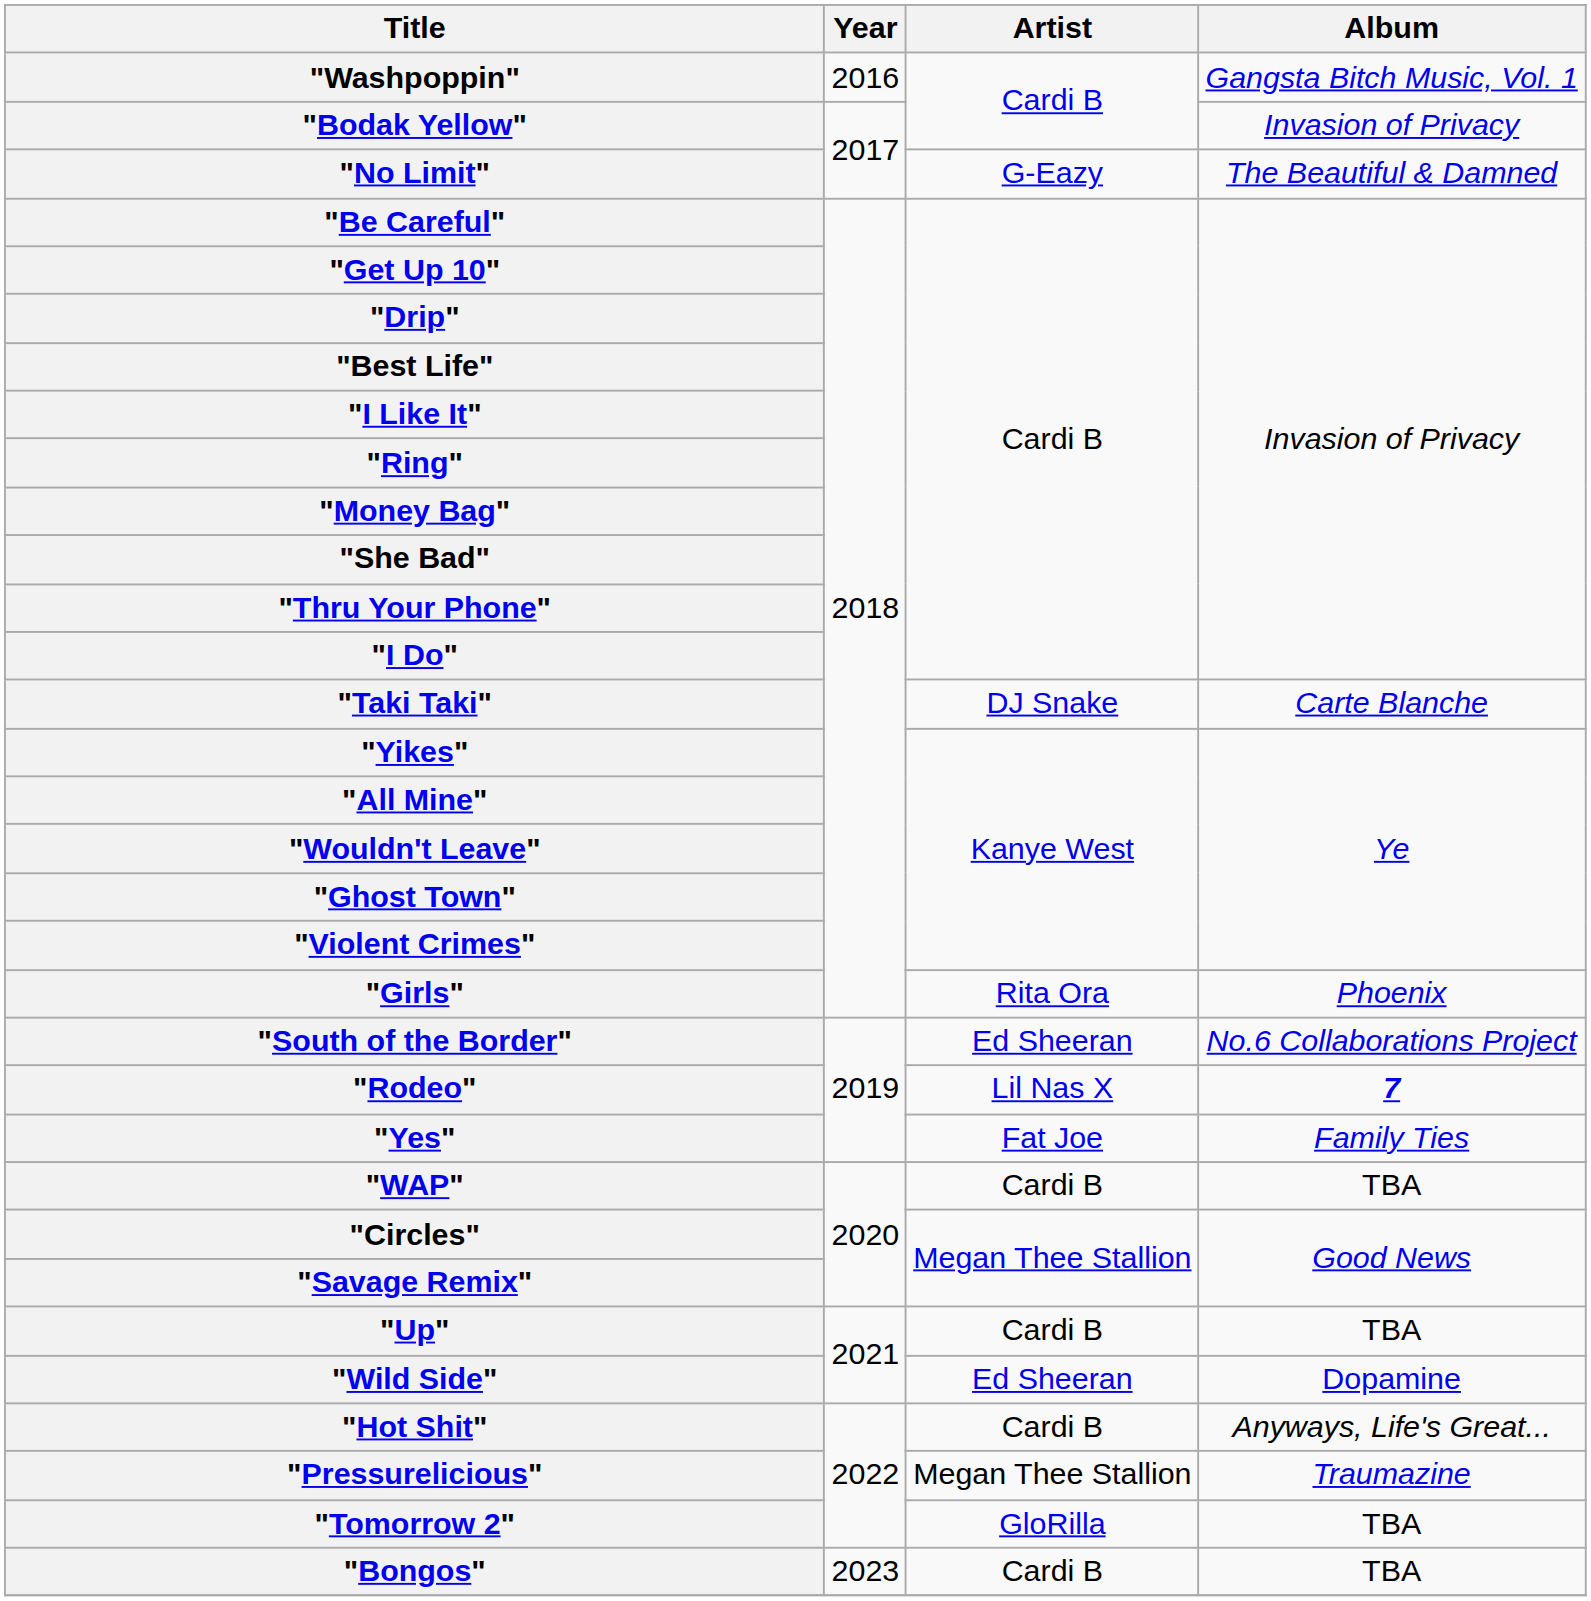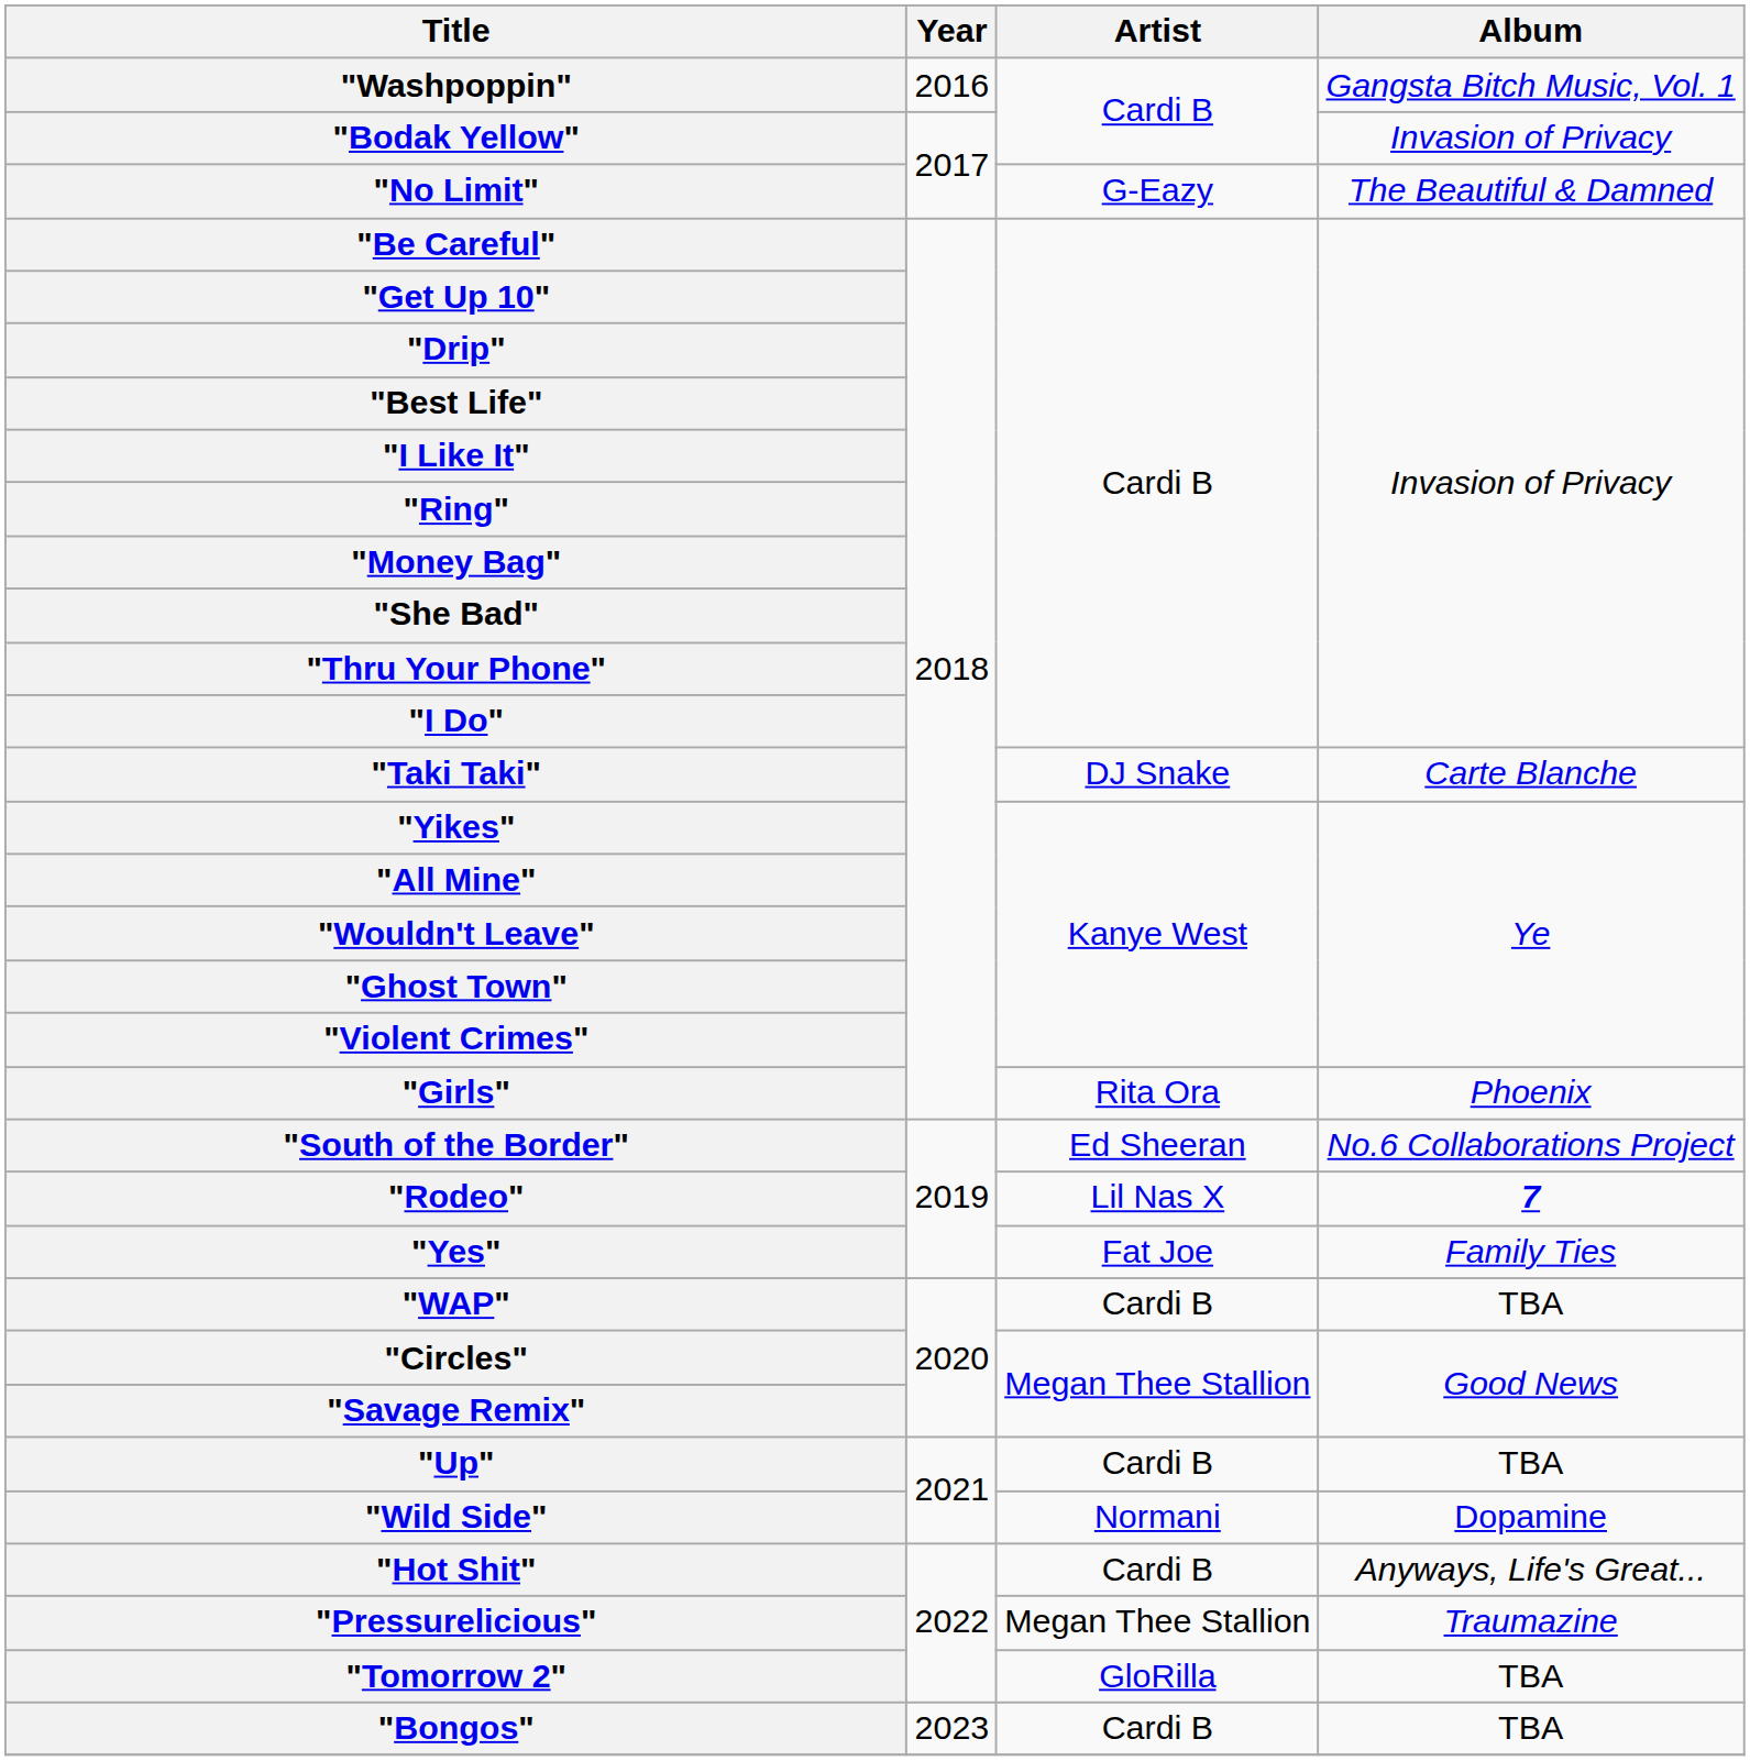"Wild Side" | Artist: Ed Sheeran -> Normani
